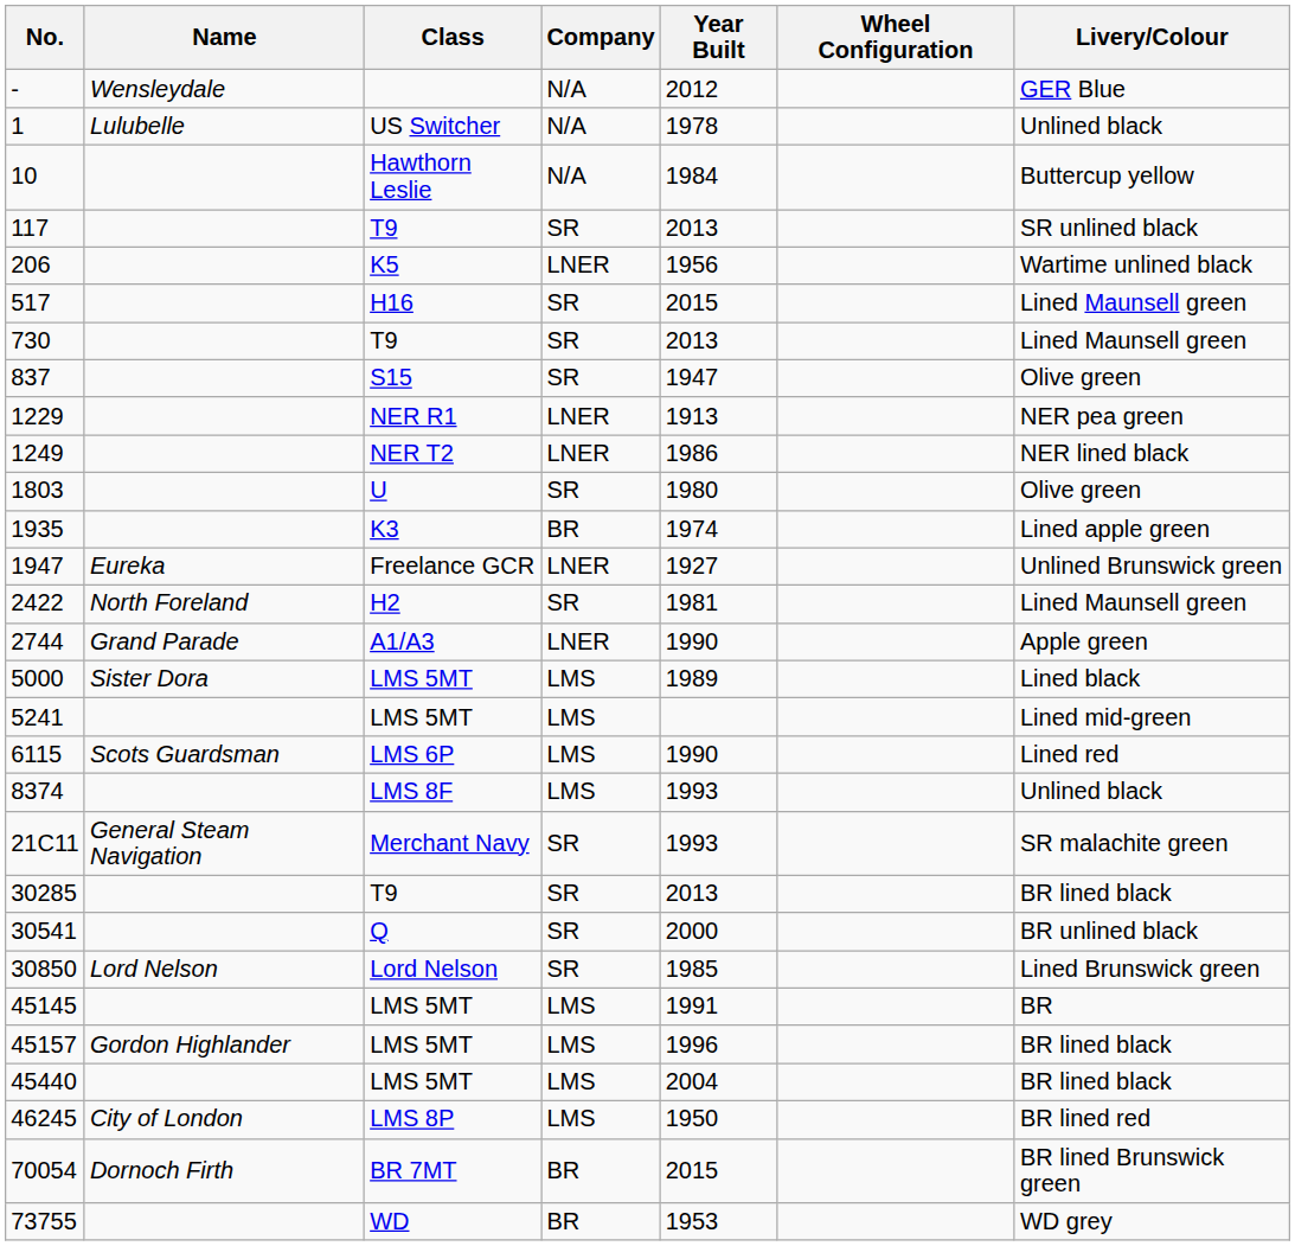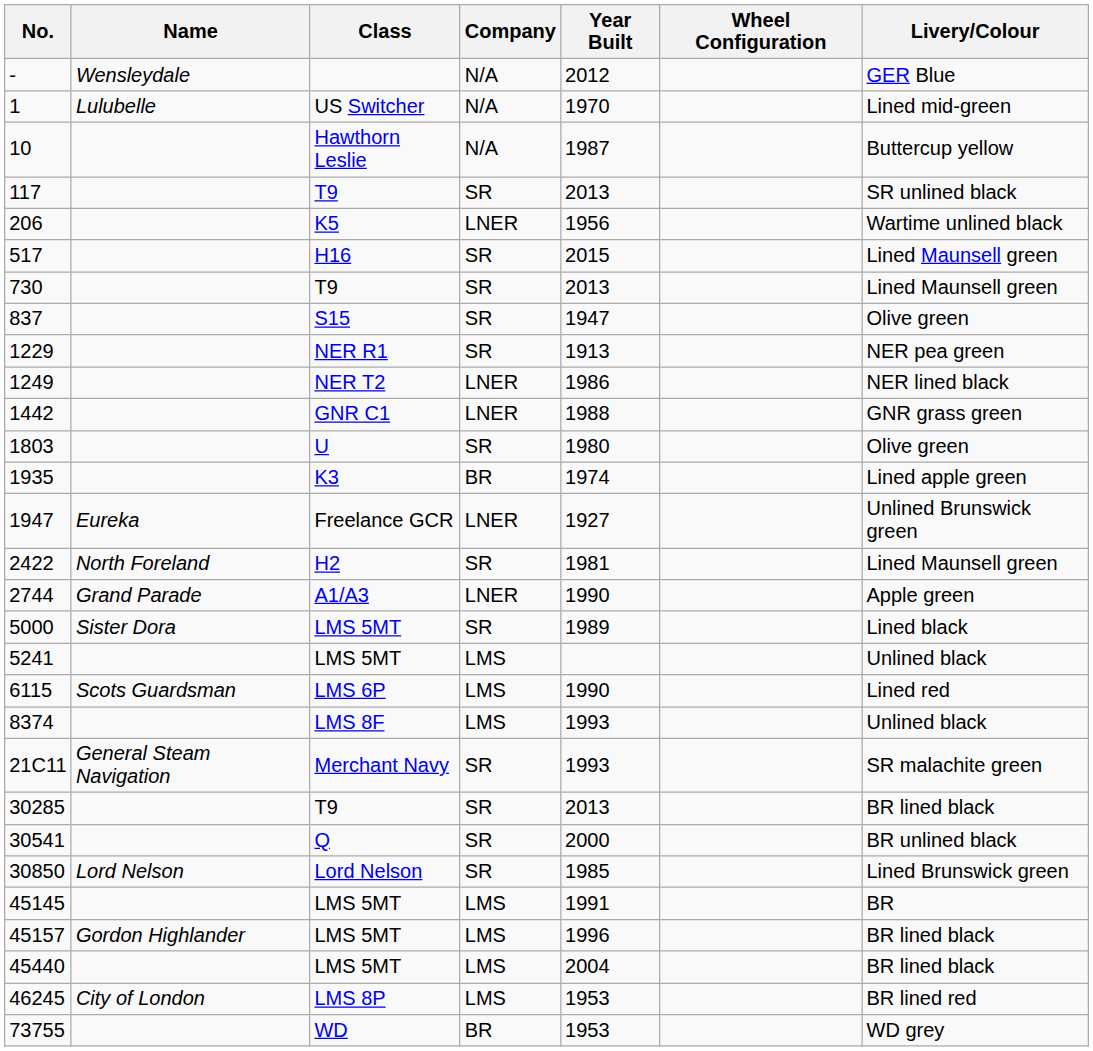1 | Year Built: 1978 -> 1970
1 | Livery/Colour: Unlined black -> Lined mid-green
10 | Year Built: 1984 -> 1987
1229 | Company: LNER -> SR
+ row: 1442 | GNR C1 | LNER | 1988 | GNR grass green
5000 | Company: LMS -> SR
5241 | Livery/Colour: Lined mid-green -> Unlined black
46245 | Year Built: 1950 -> 1953
- row: 70054 | Dornoch Firth | BR 7MT | BR | 2015 | BR lined Brunswick green
